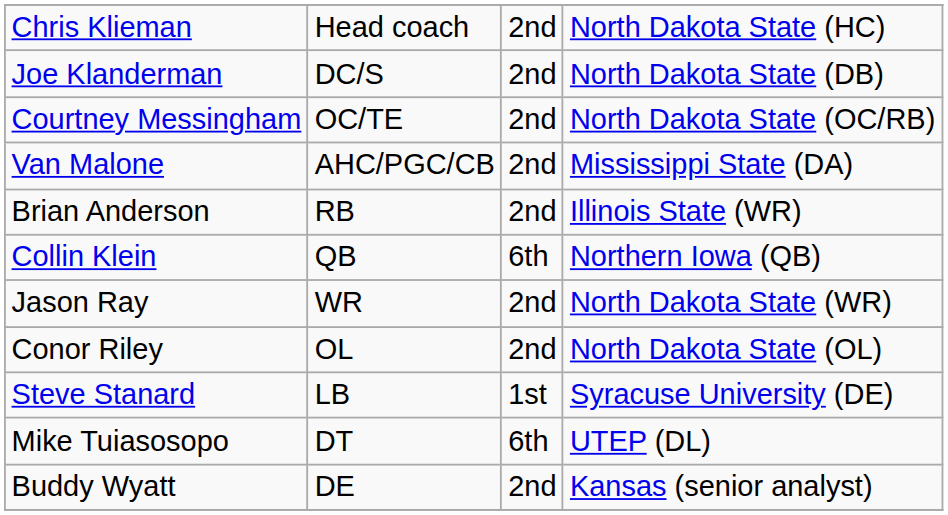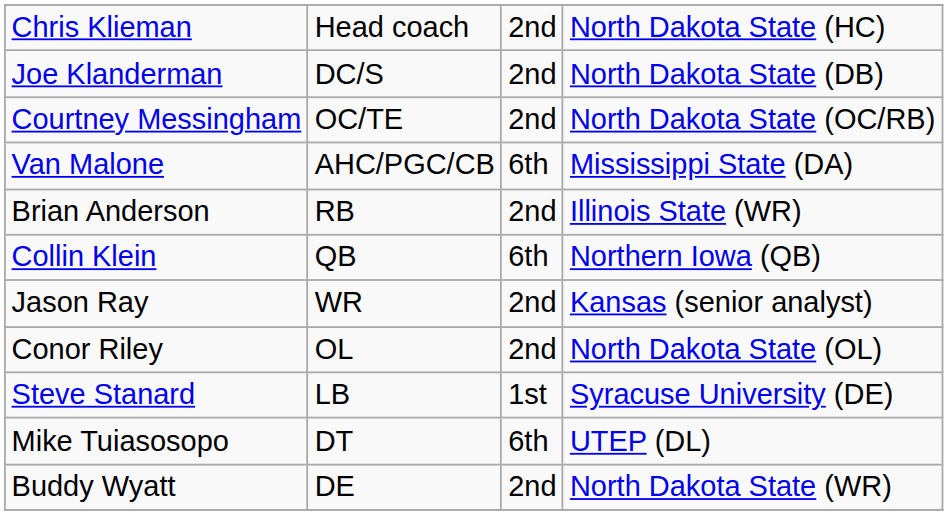Van Malone | column 3: 2nd -> 6th
Jason Ray | column 4: North Dakota State (WR) -> Kansas (senior analyst)
Buddy Wyatt | column 4: Kansas (senior analyst) -> North Dakota State (WR)
